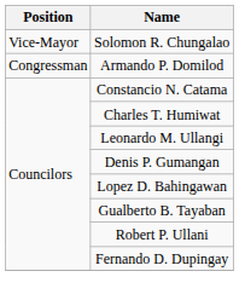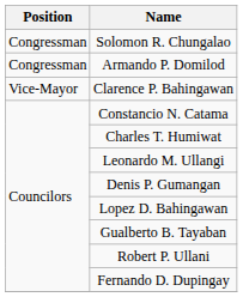Solomon R. Chungalao | Position: Vice-Mayor -> Congressman
+ row: Vice-Mayor | Clarence P. Bahingawan
